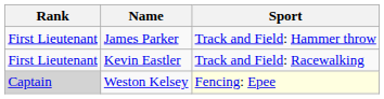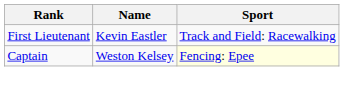- row: First Lieutenant | James Parker | Track and Field: Hammer throw
Weston Kelsey | Rank: lightgrey background -> no background
